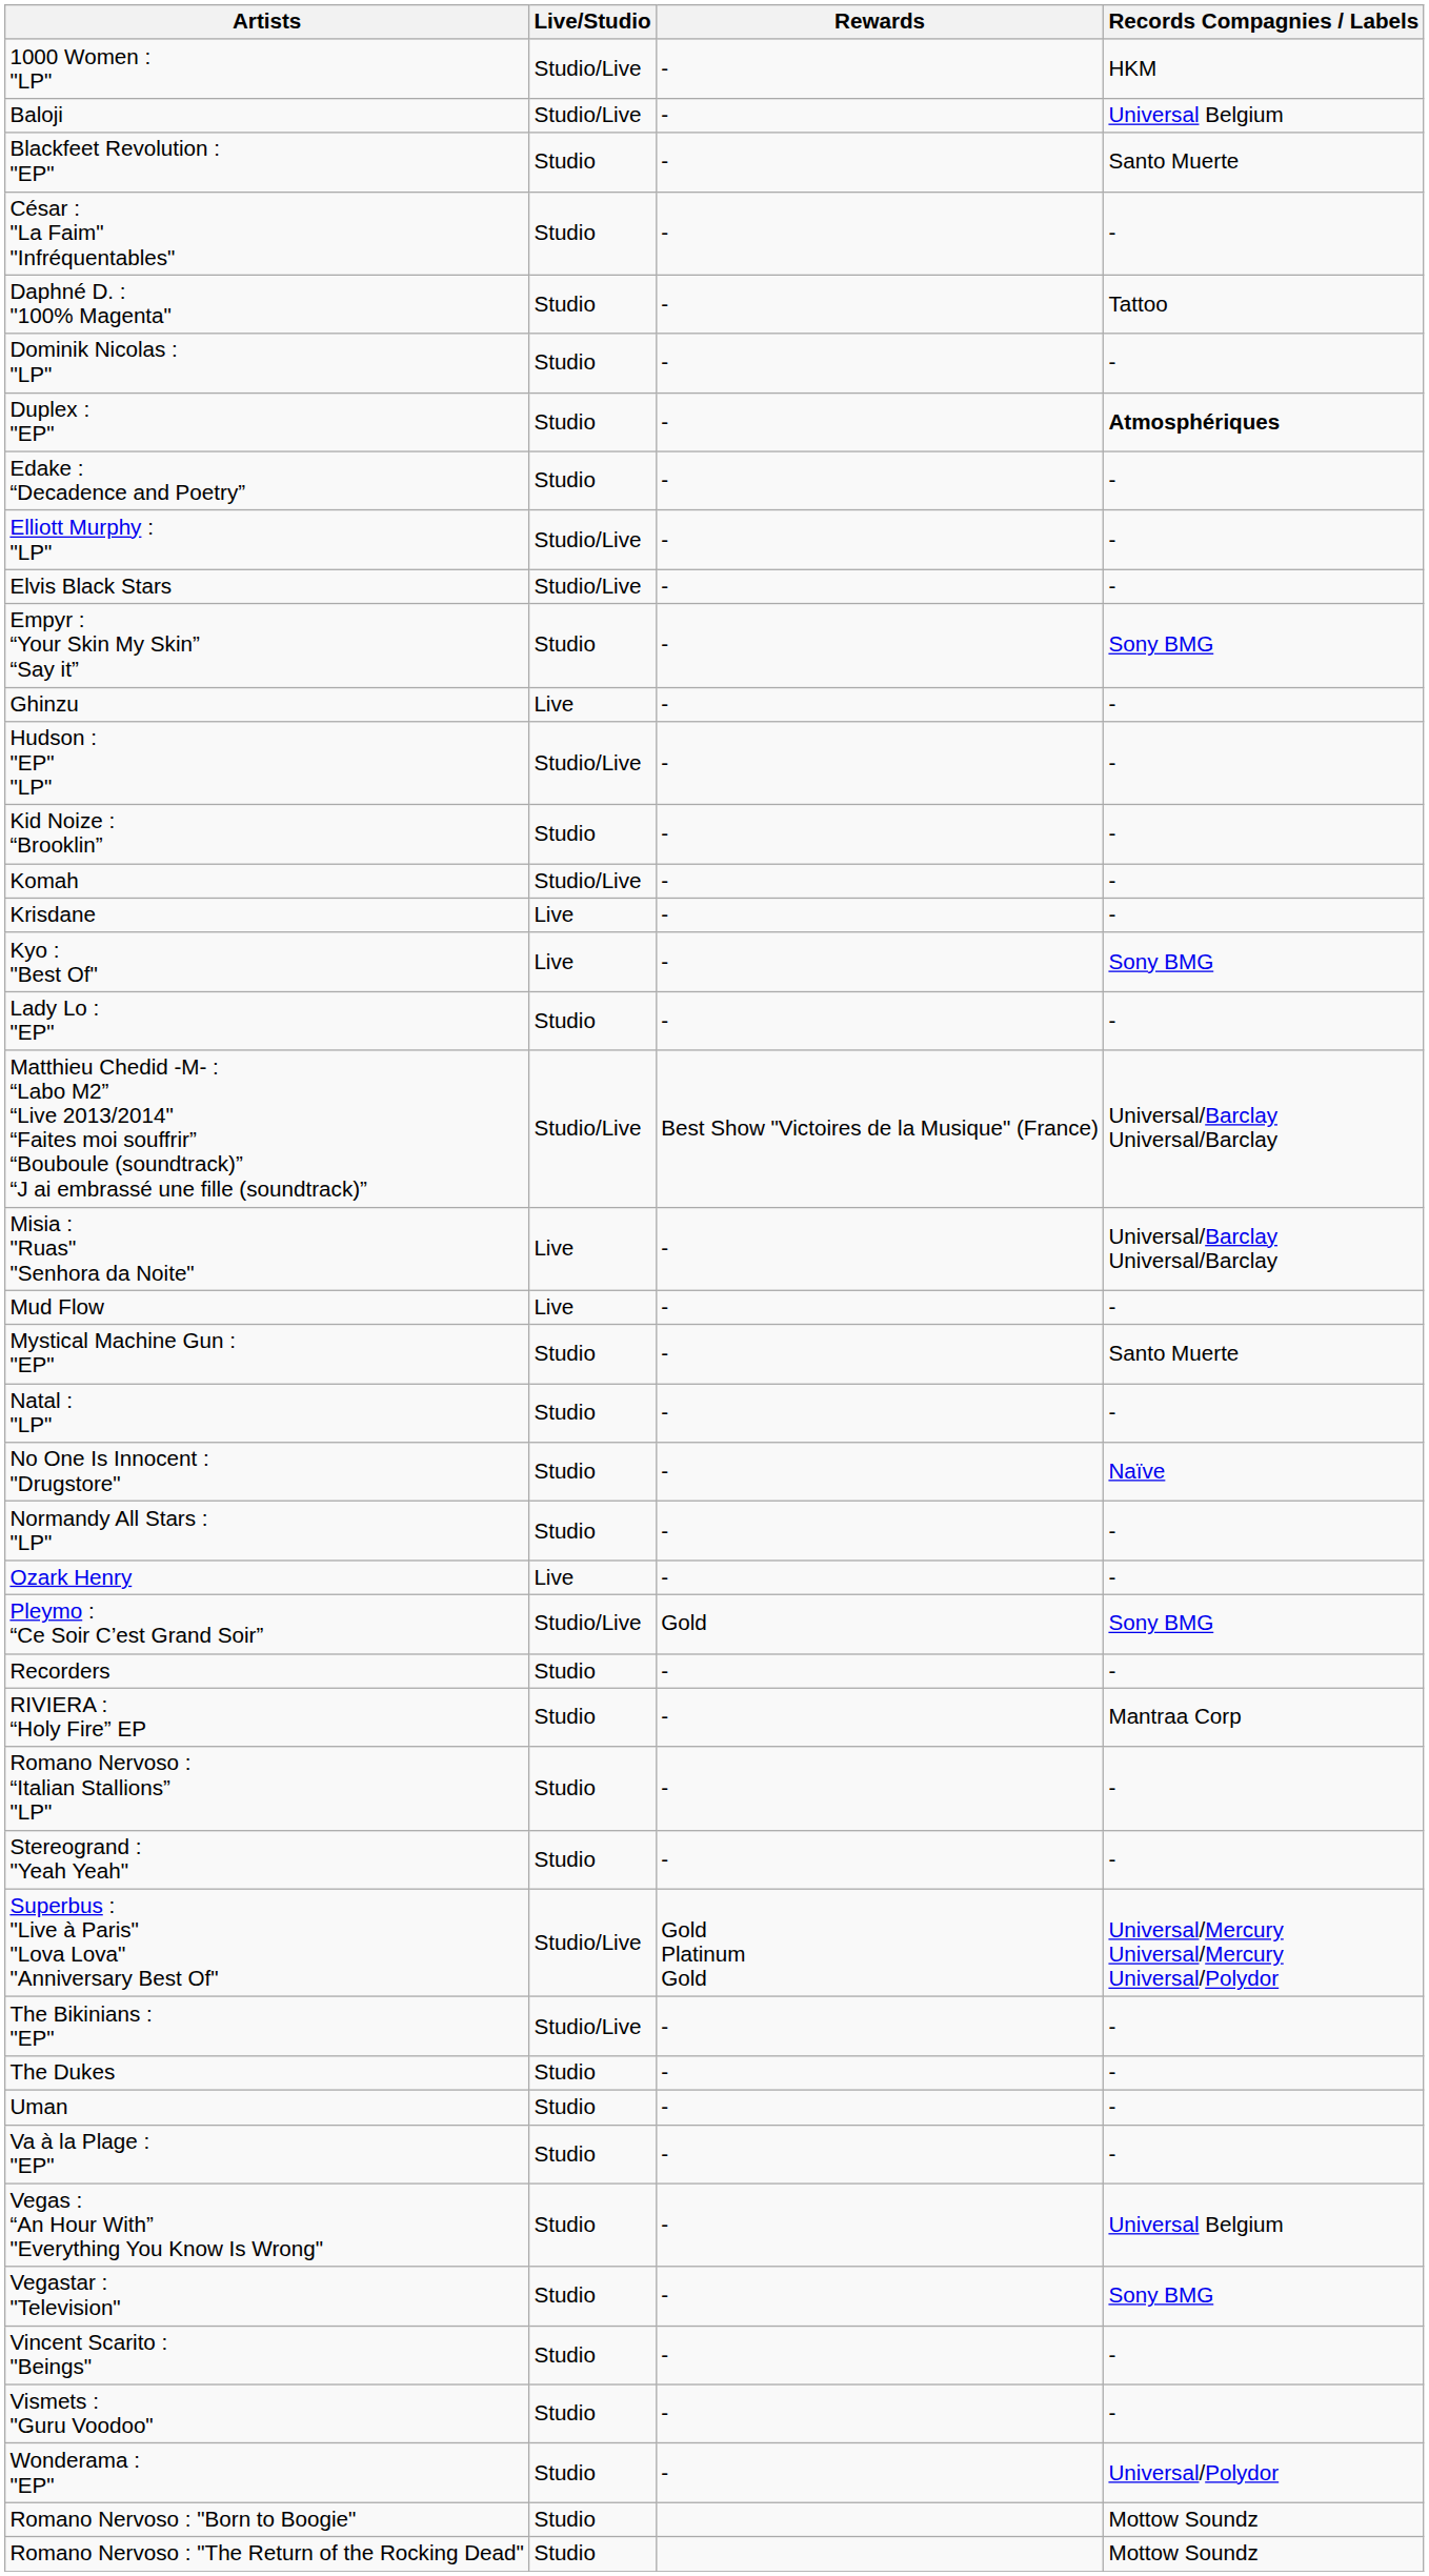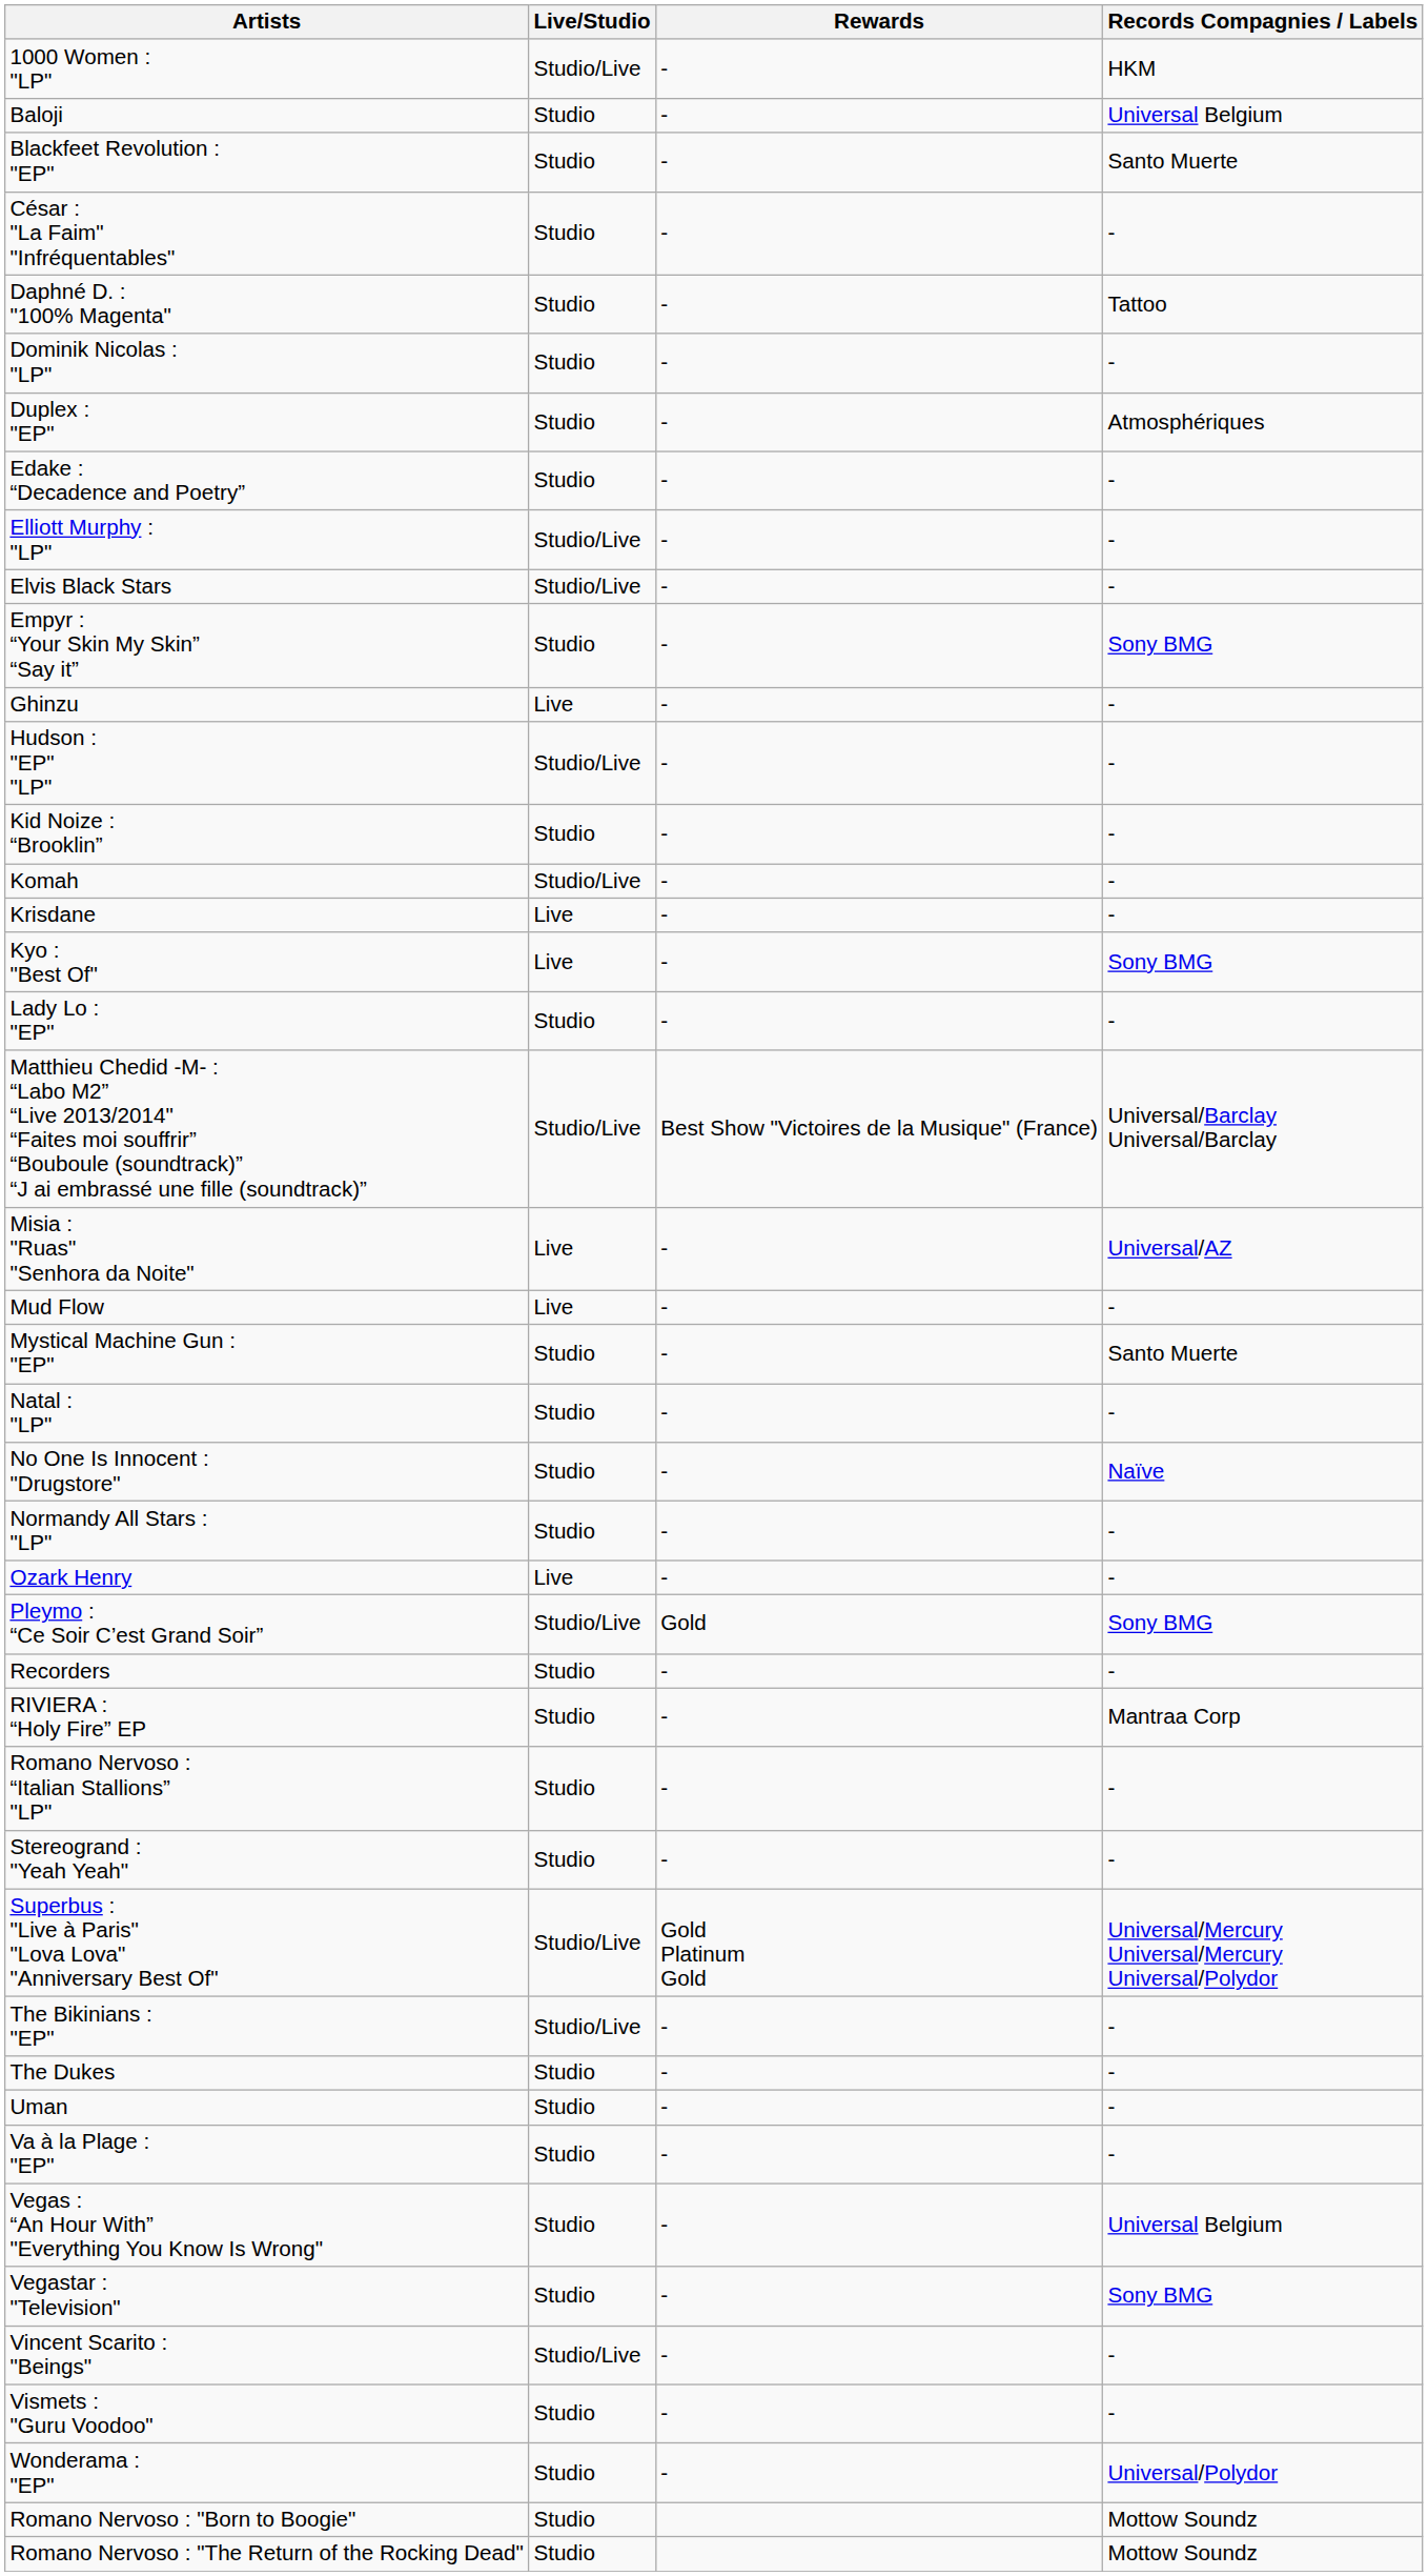Baloji | Live/Studio: Studio/Live -> Studio
Duplex : "EP" | Records Compagnies / Labels: bold -> normal
Misia : "Ruas" "Senhora da Noite" | Records Compagnies / Labels: Universal/Barclay Universal/Barclay -> Universal/AZ
Vincent Scarito : "Beings" | Live/Studio: Studio -> Studio/Live
